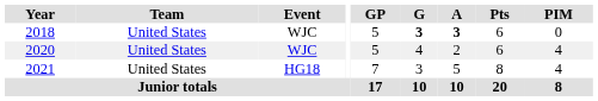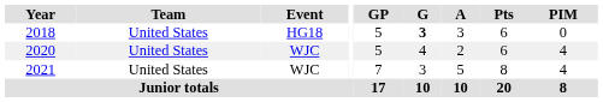2018 | Event: WJC -> HG18
2018 | A: bold -> normal
2021 | Event: HG18 -> WJC
